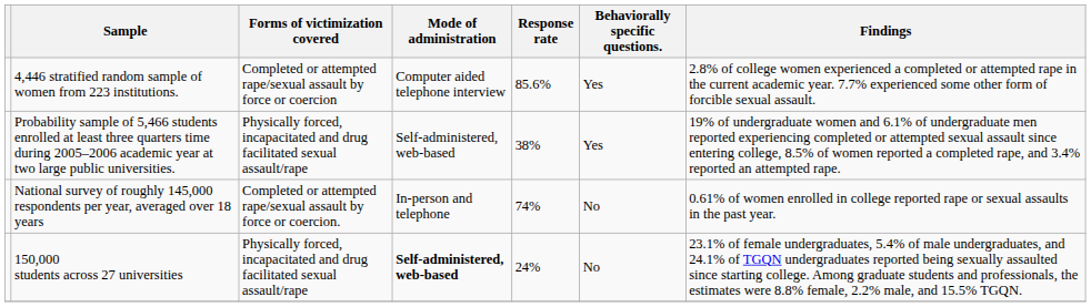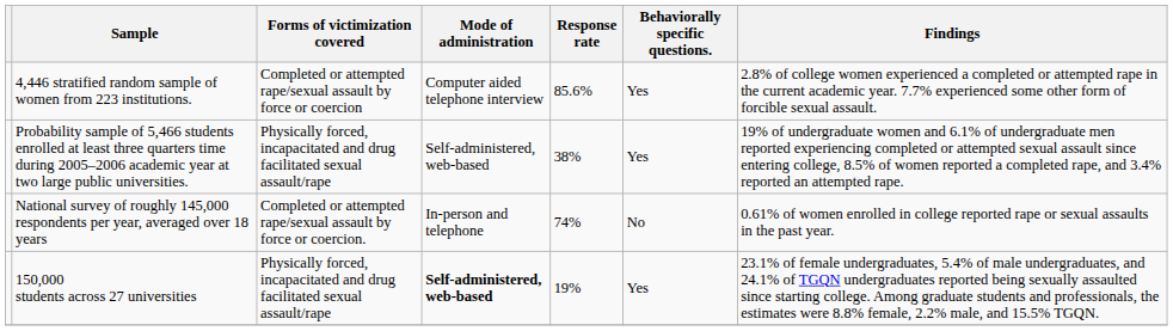150,000 students across 27 universities | Response rate: 24% -> 19%
150,000 students across 27 universities | Behaviorally specific questions.: No -> Yes
